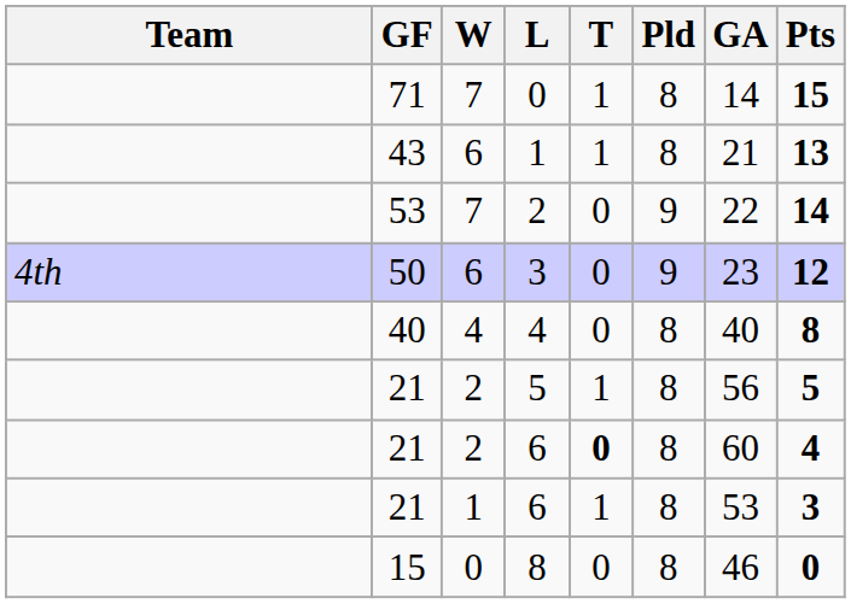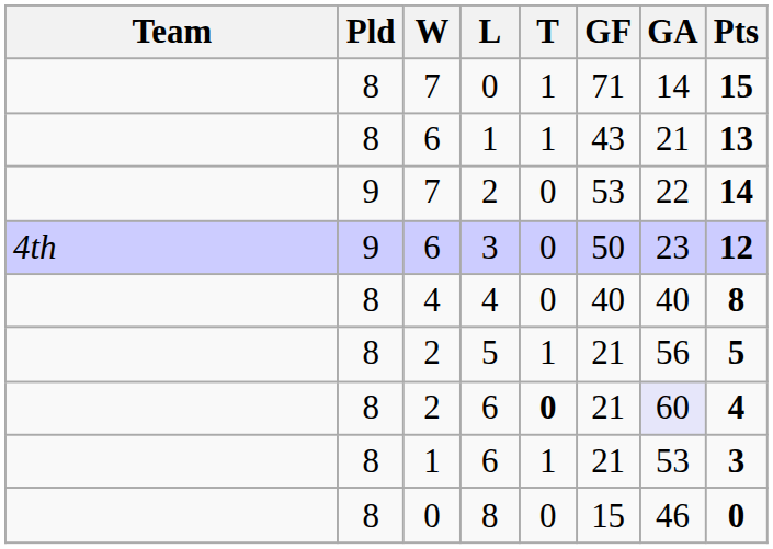columns swapped: Pld <-> GF
2 / 6 | GA: no background -> lavender background
